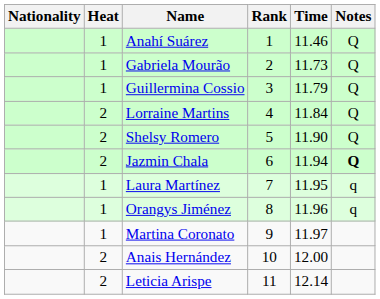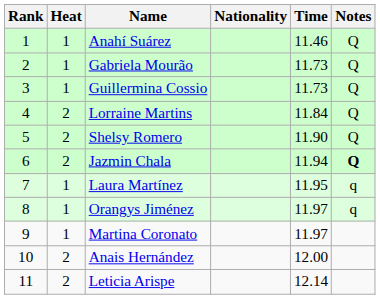columns swapped: Rank <-> Nationality
Guillermina Cossio | Time: 11.79 -> 11.73
Orangys Jiménez | Time: 11.96 -> 11.97
